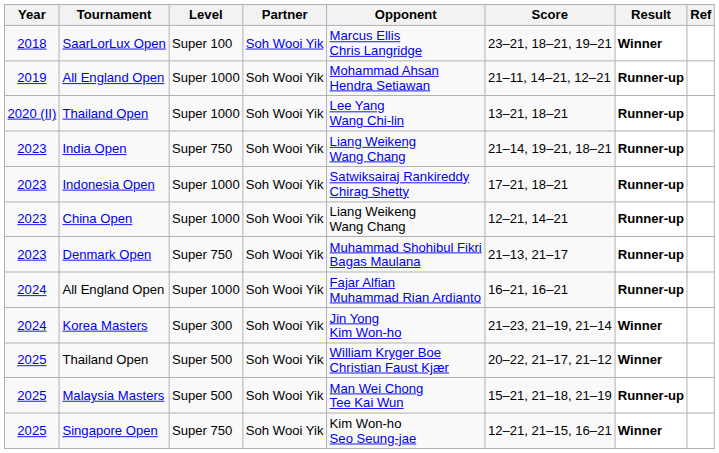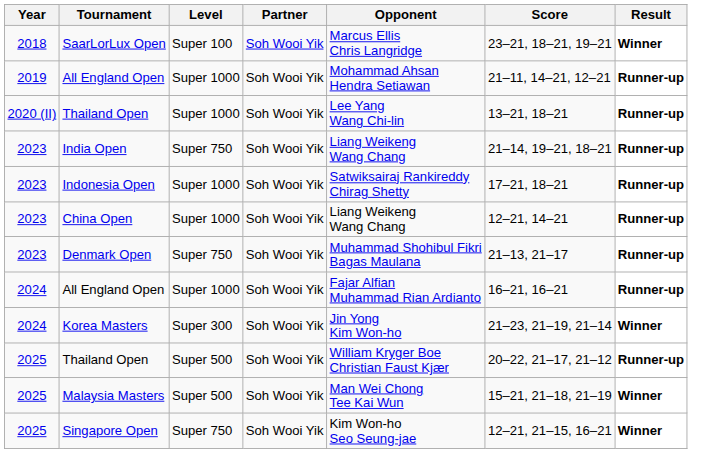- column: Ref
2025 / Thailand Open | Result: Winner -> Runner-up
Malaysia Masters | Result: Runner-up -> Winner
